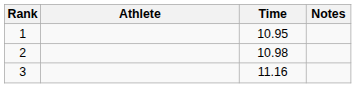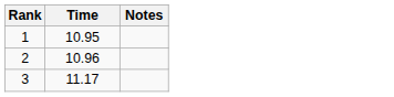- column: Athlete
2 | Time: 10.98 -> 10.96
3 | Time: 11.16 -> 11.17
